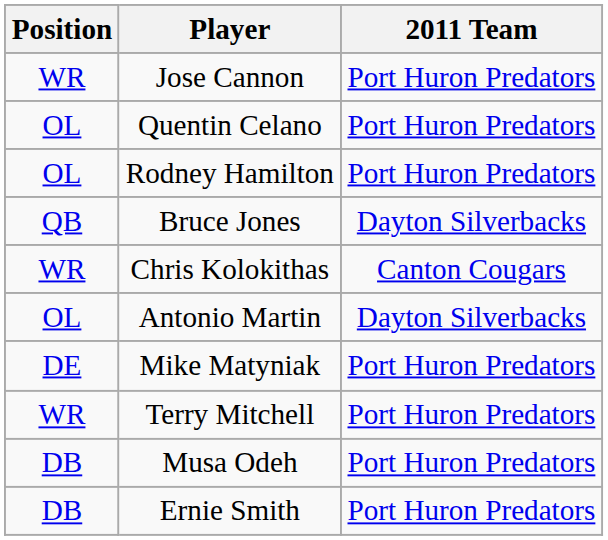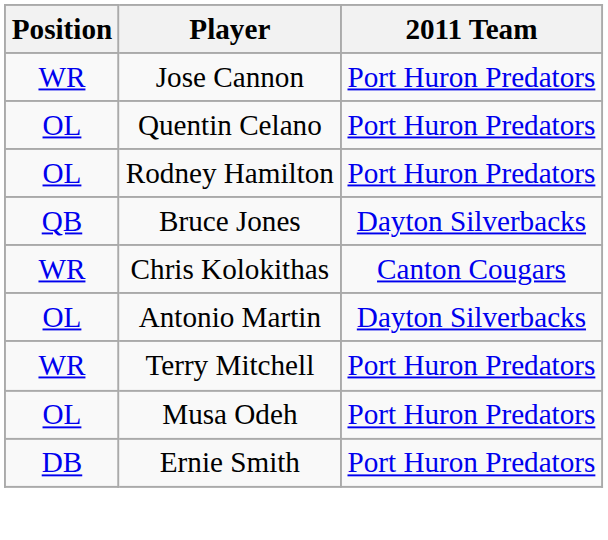- row: DE | Mike Matyniak | Port Huron Predators
Musa Odeh | Position: DB -> OL
